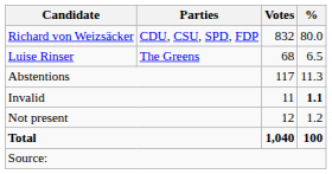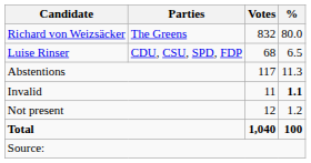Richard von Weizsäcker | Parties: CDU, CSU, SPD, FDP -> The Greens
Luise Rinser | Parties: The Greens -> CDU, CSU, SPD, FDP
